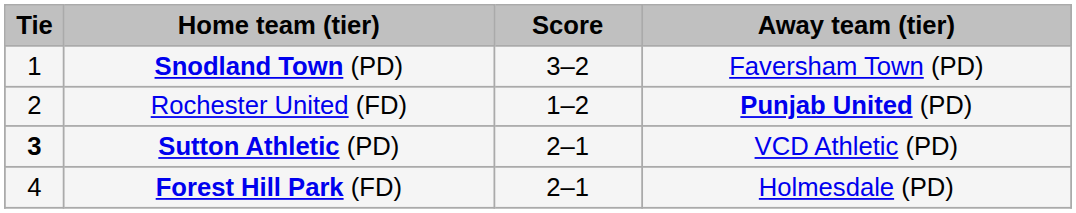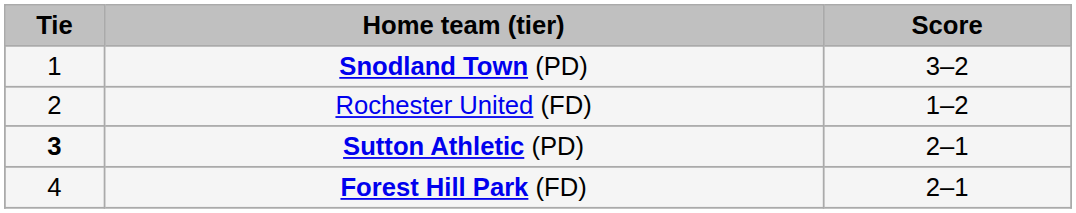- column: Away team (tier) | Faversham Town (PD) | Punjab United (PD) | VCD Athletic (PD) | Holmesdale (PD)
